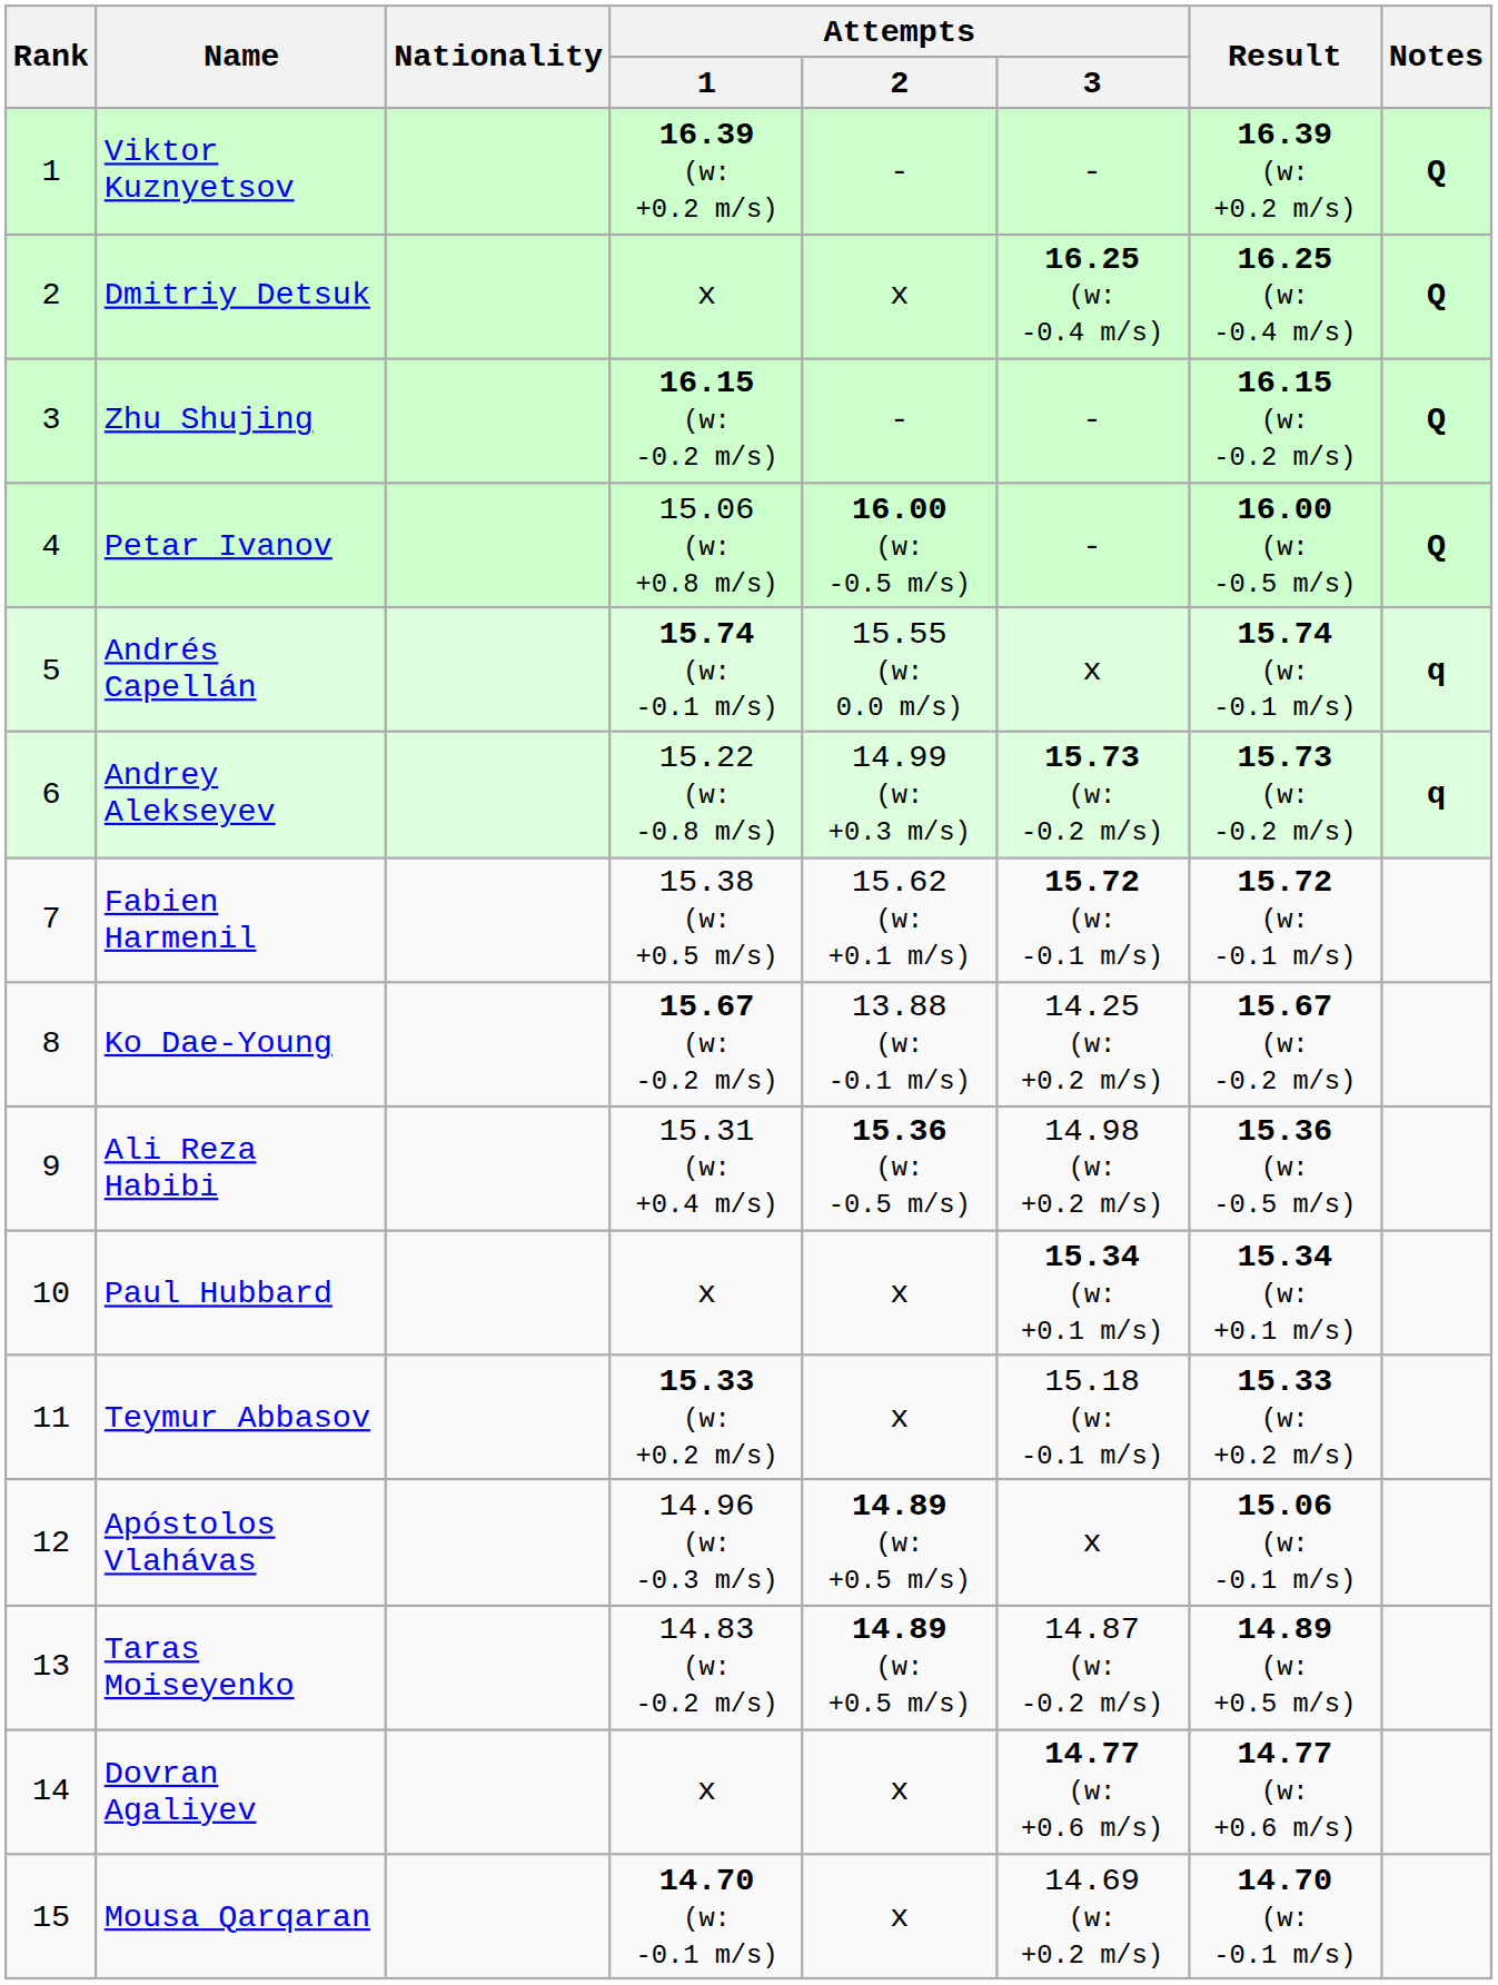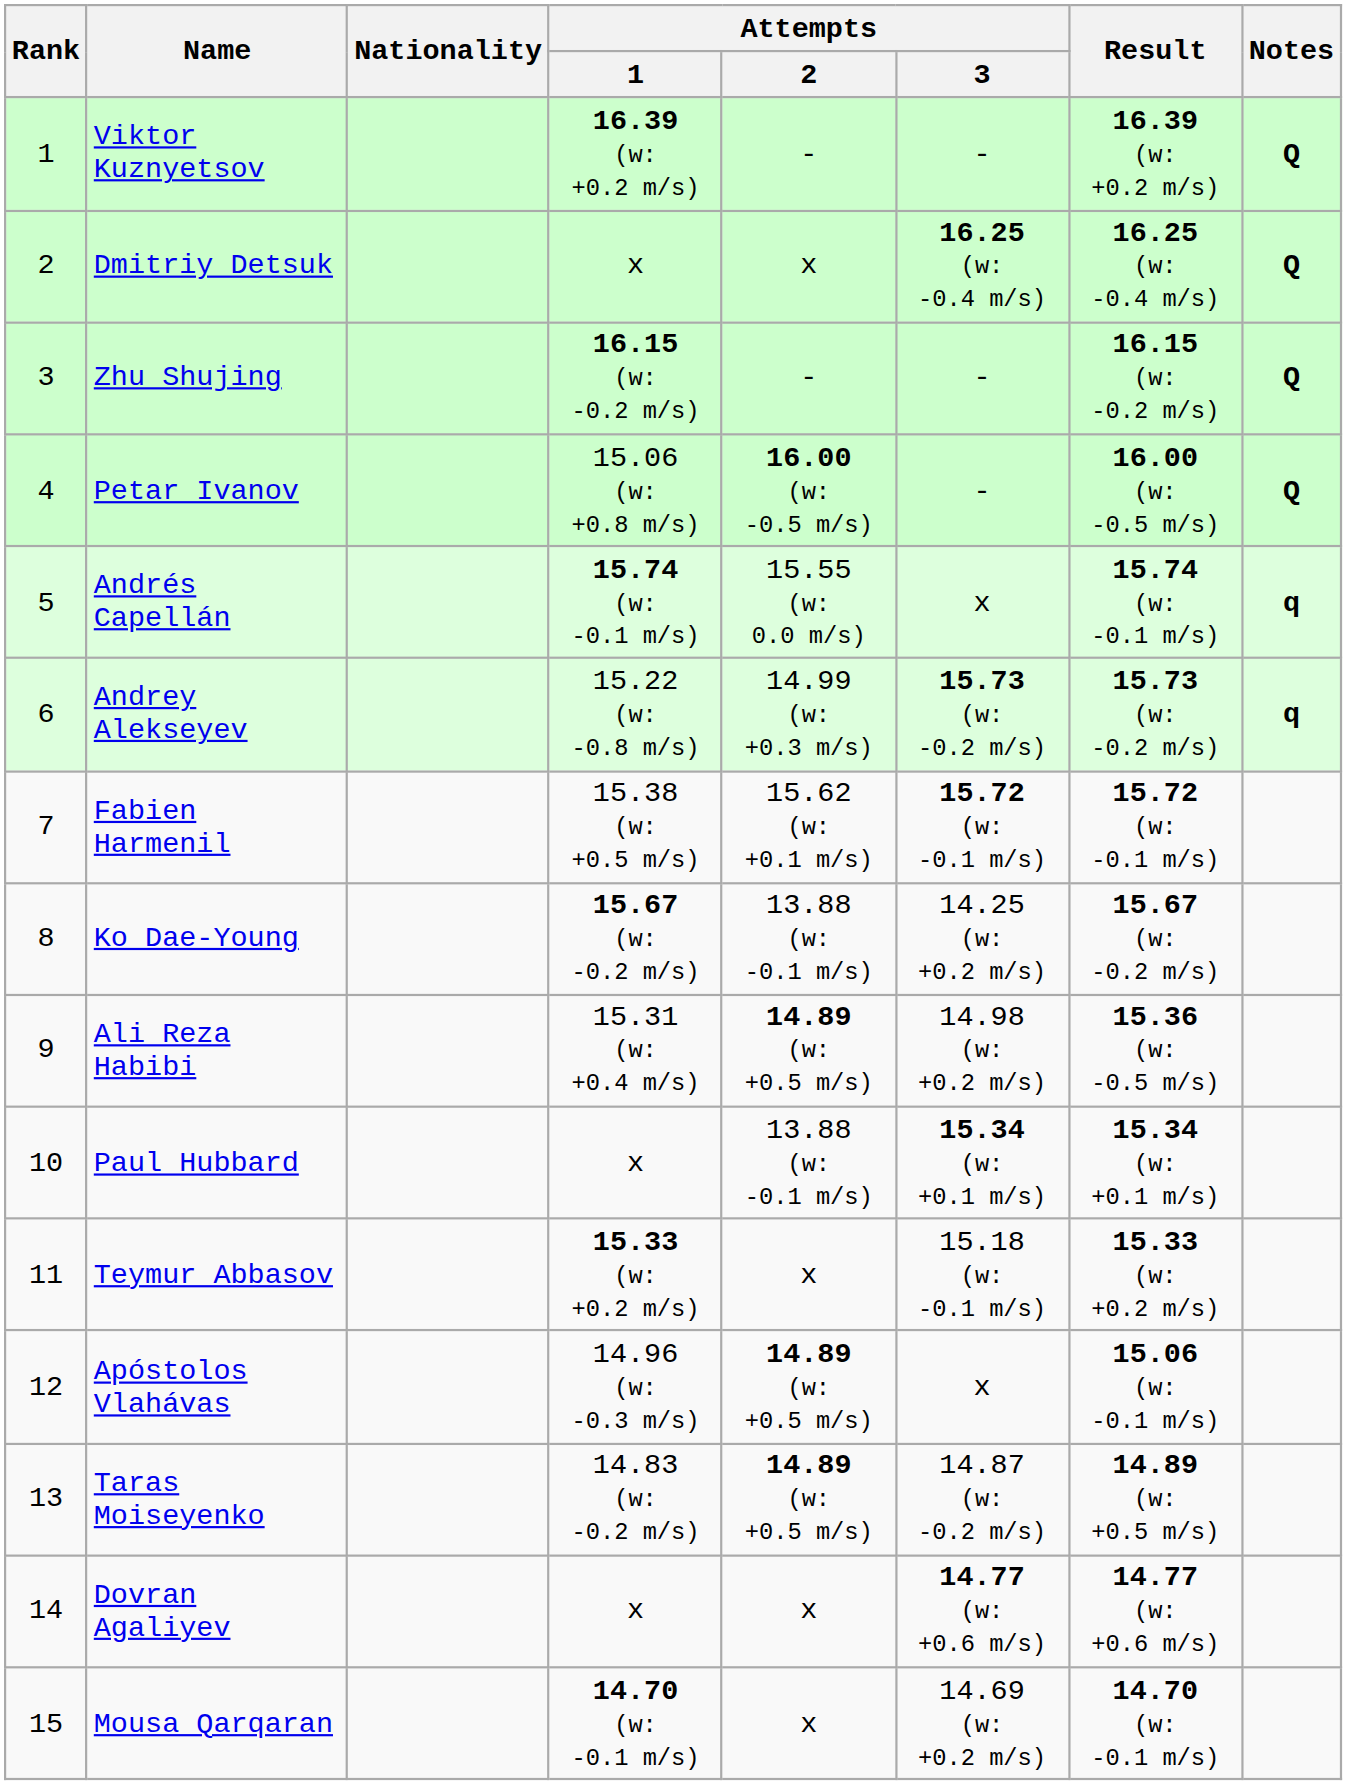Ali Reza Habibi | Attempts / 2: 15.36 (w: -0.5 m/s) -> 14.89 (w: +0.5 m/s)
Paul Hubbard | Attempts / 2: x -> 13.88 (w: -0.1 m/s)
